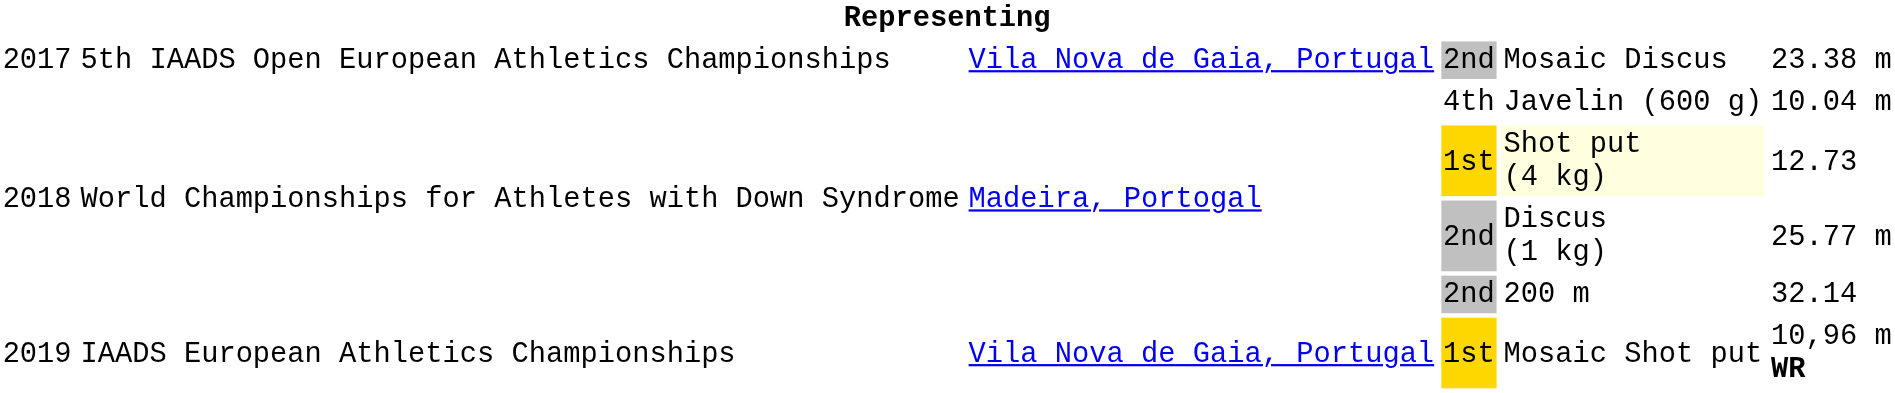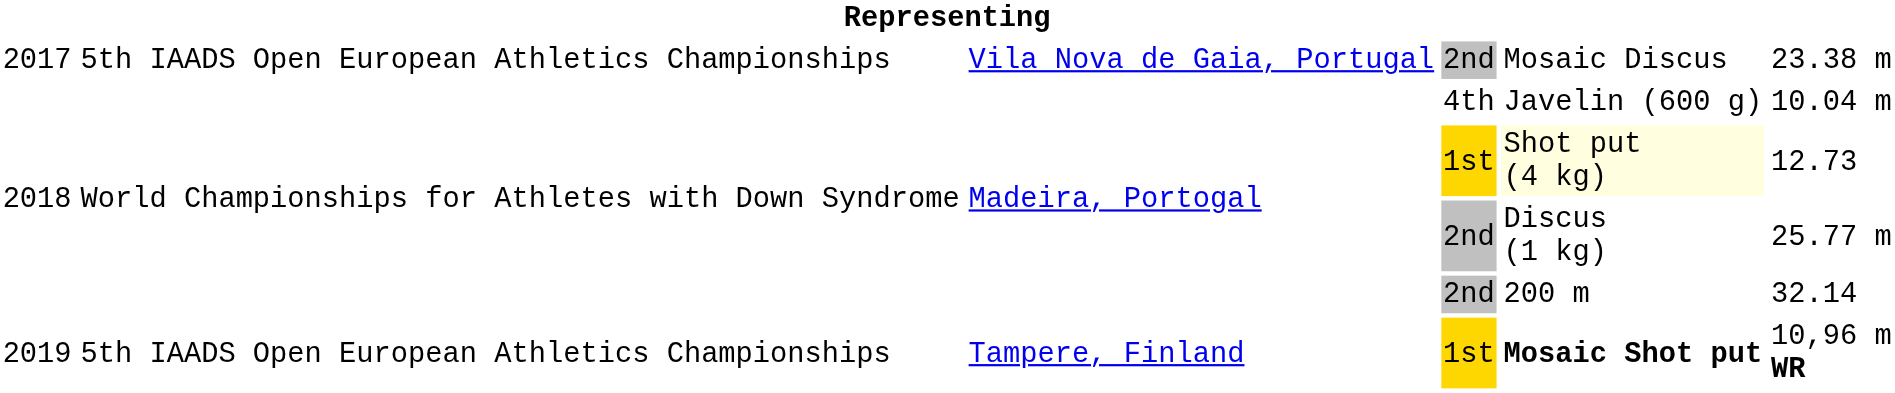2019 | column 2: IAADS European Athletics Championships -> 5th IAADS Open European Athletics Championships
2019 | column 3: Vila Nova de Gaia, Portugal -> Tampere, Finland
2019 | column 5: normal -> bold
